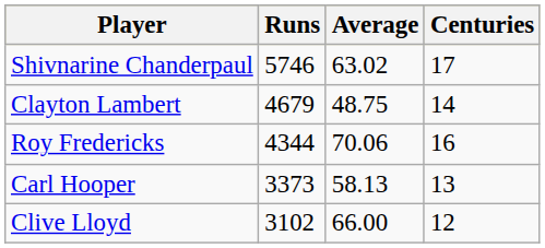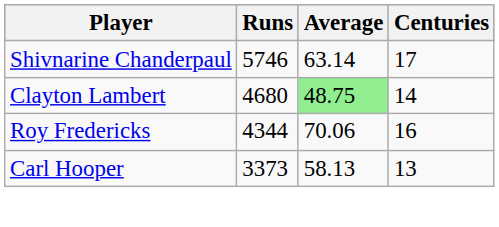Shivnarine Chanderpaul | Average: 63.02 -> 63.14
Clayton Lambert | Runs: 4679 -> 4680
Clayton Lambert | Average: no background -> lightgreen background
- row: Clive Lloyd | 3102 | 66.00 | 12
